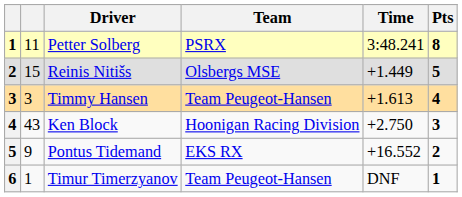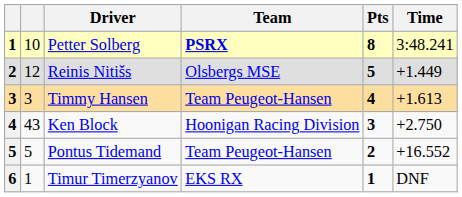columns swapped: Time <-> Pts
Petter Solberg | column 2: 11 -> 10
Petter Solberg | Team: normal -> bold
Reinis Nitišs | column 2: 15 -> 12
Pontus Tidemand | column 2: 9 -> 5
Pontus Tidemand | Team: EKS RX -> Team Peugeot-Hansen
Timur Timerzyanov | Team: Team Peugeot-Hansen -> EKS RX
